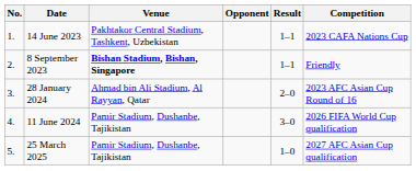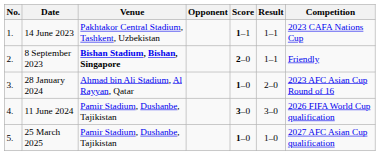+ column: Score | 1–1 | 2–0 | 1–0 | 3–0 | 1–0
